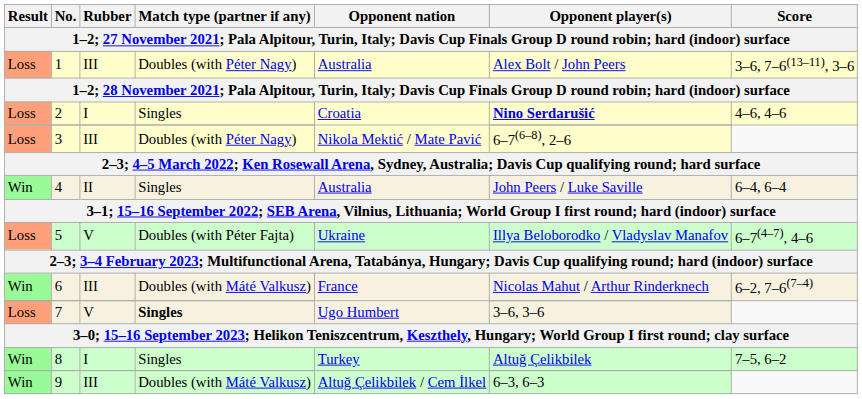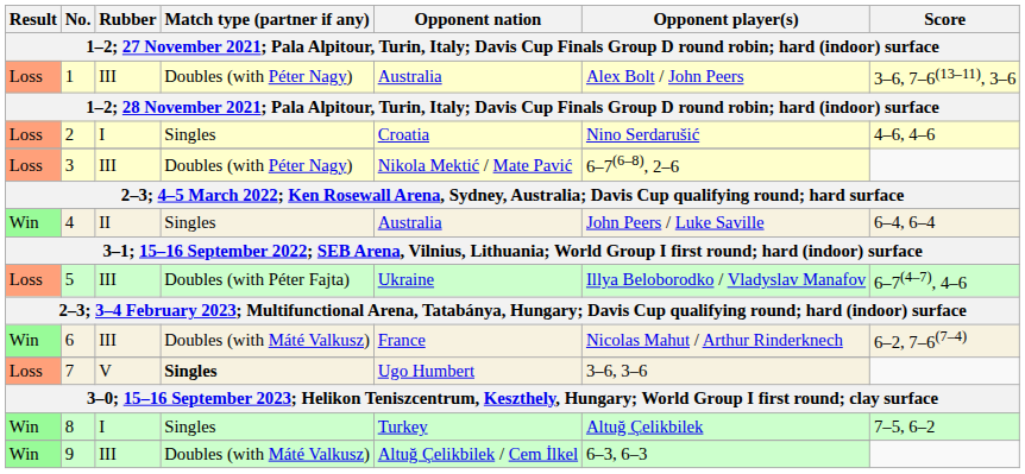2 | Opponent player(s): bold -> normal
5 | Rubber: V -> III
